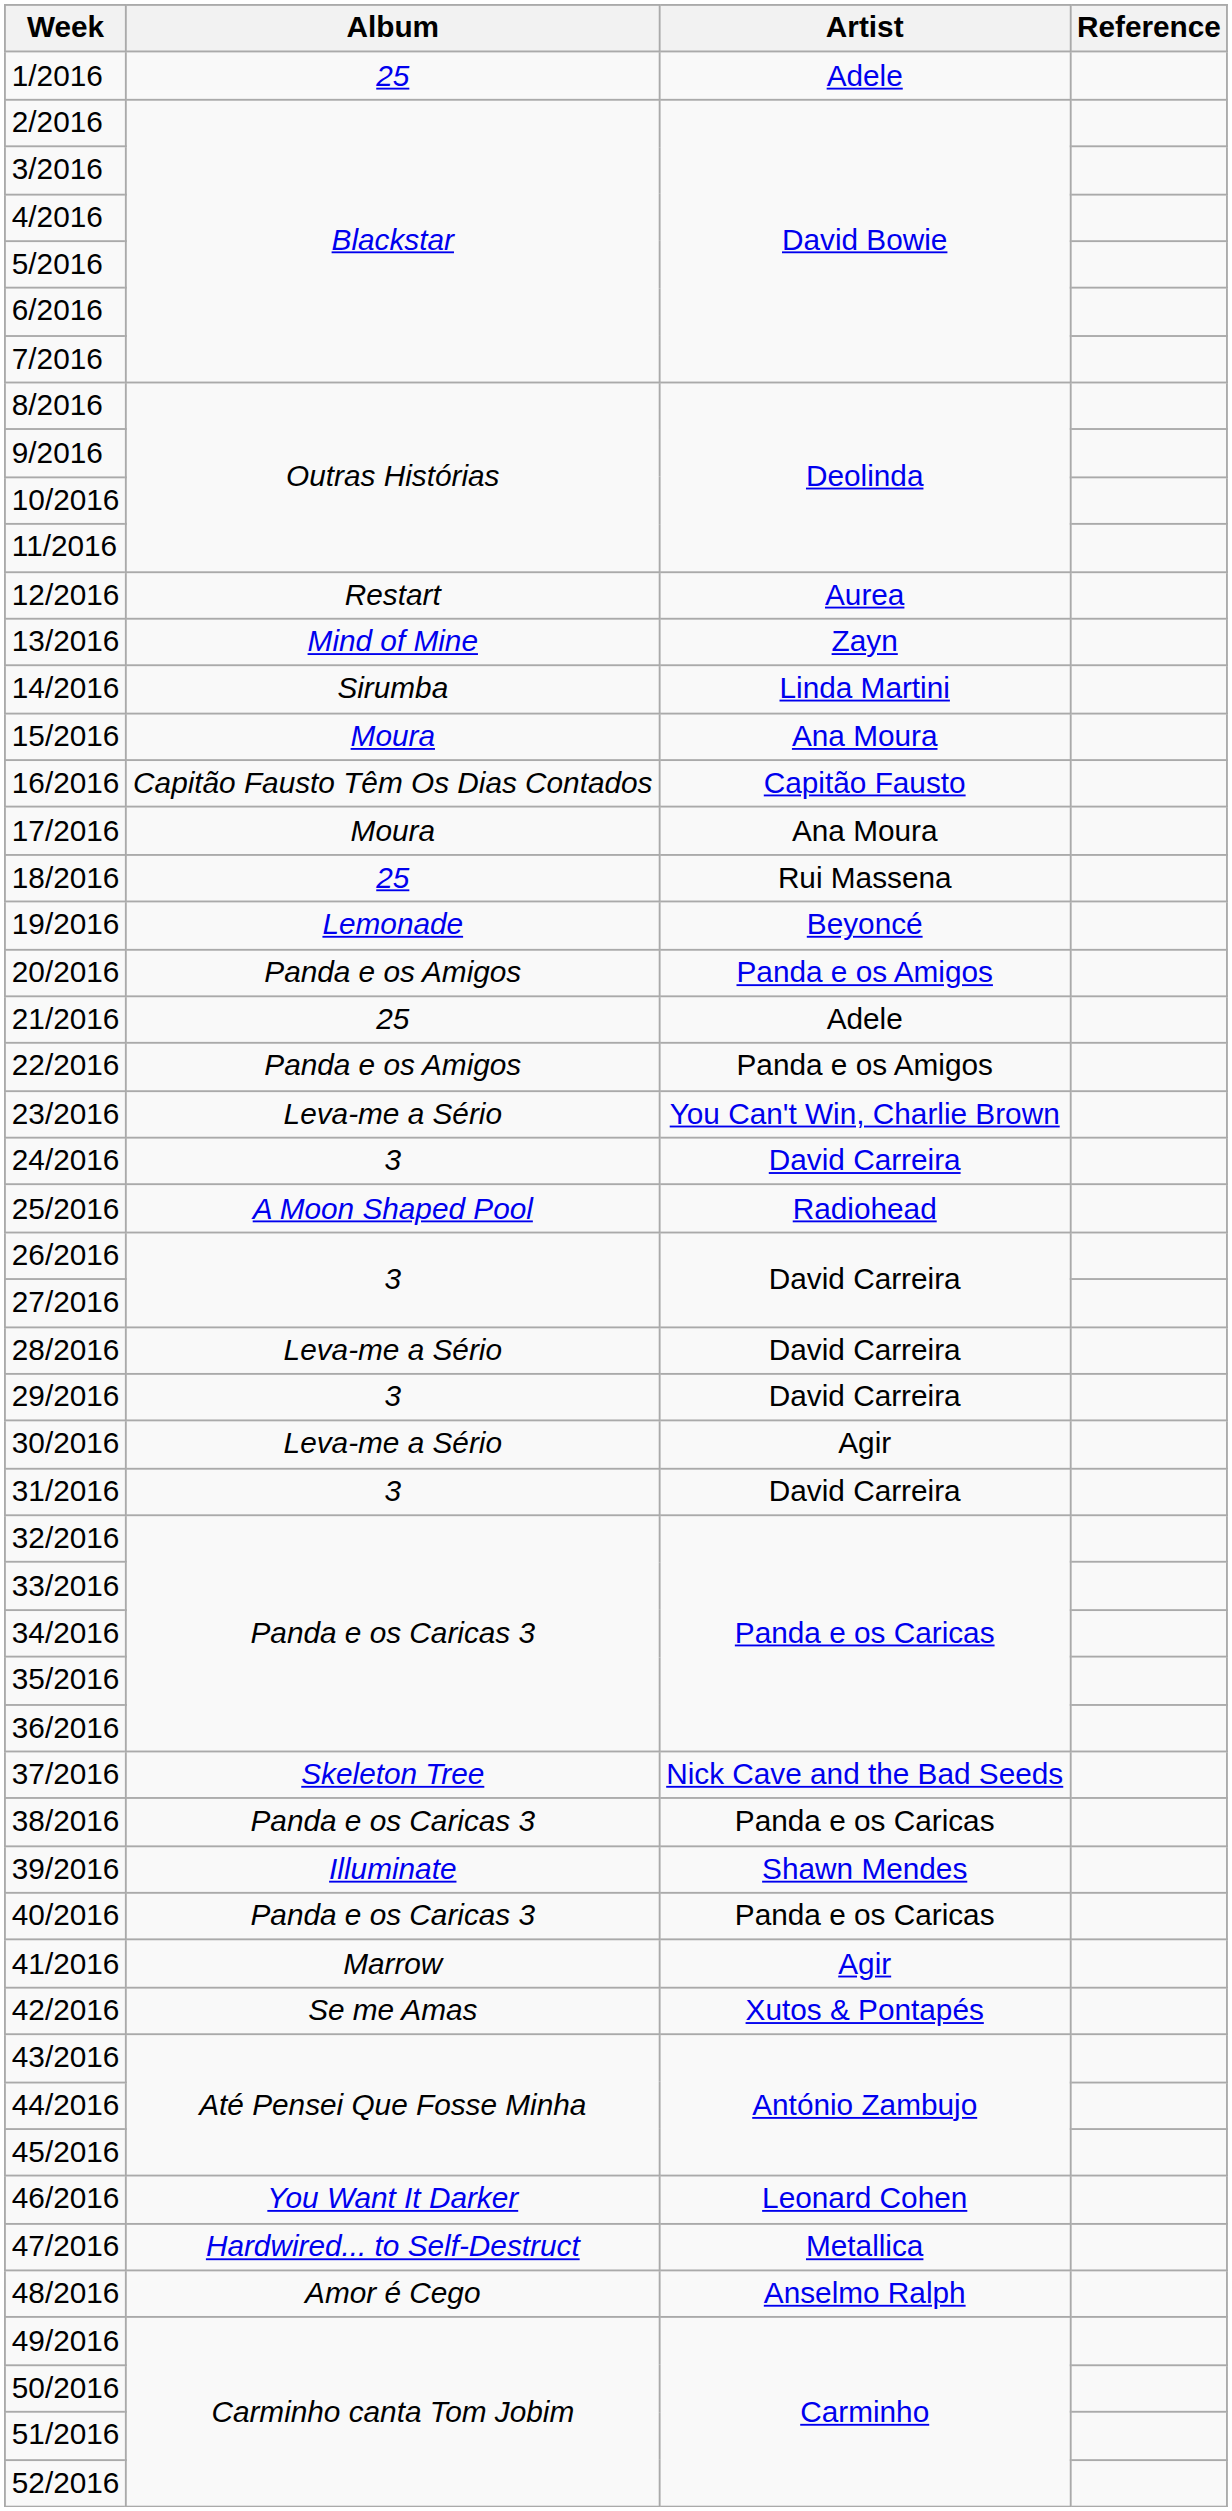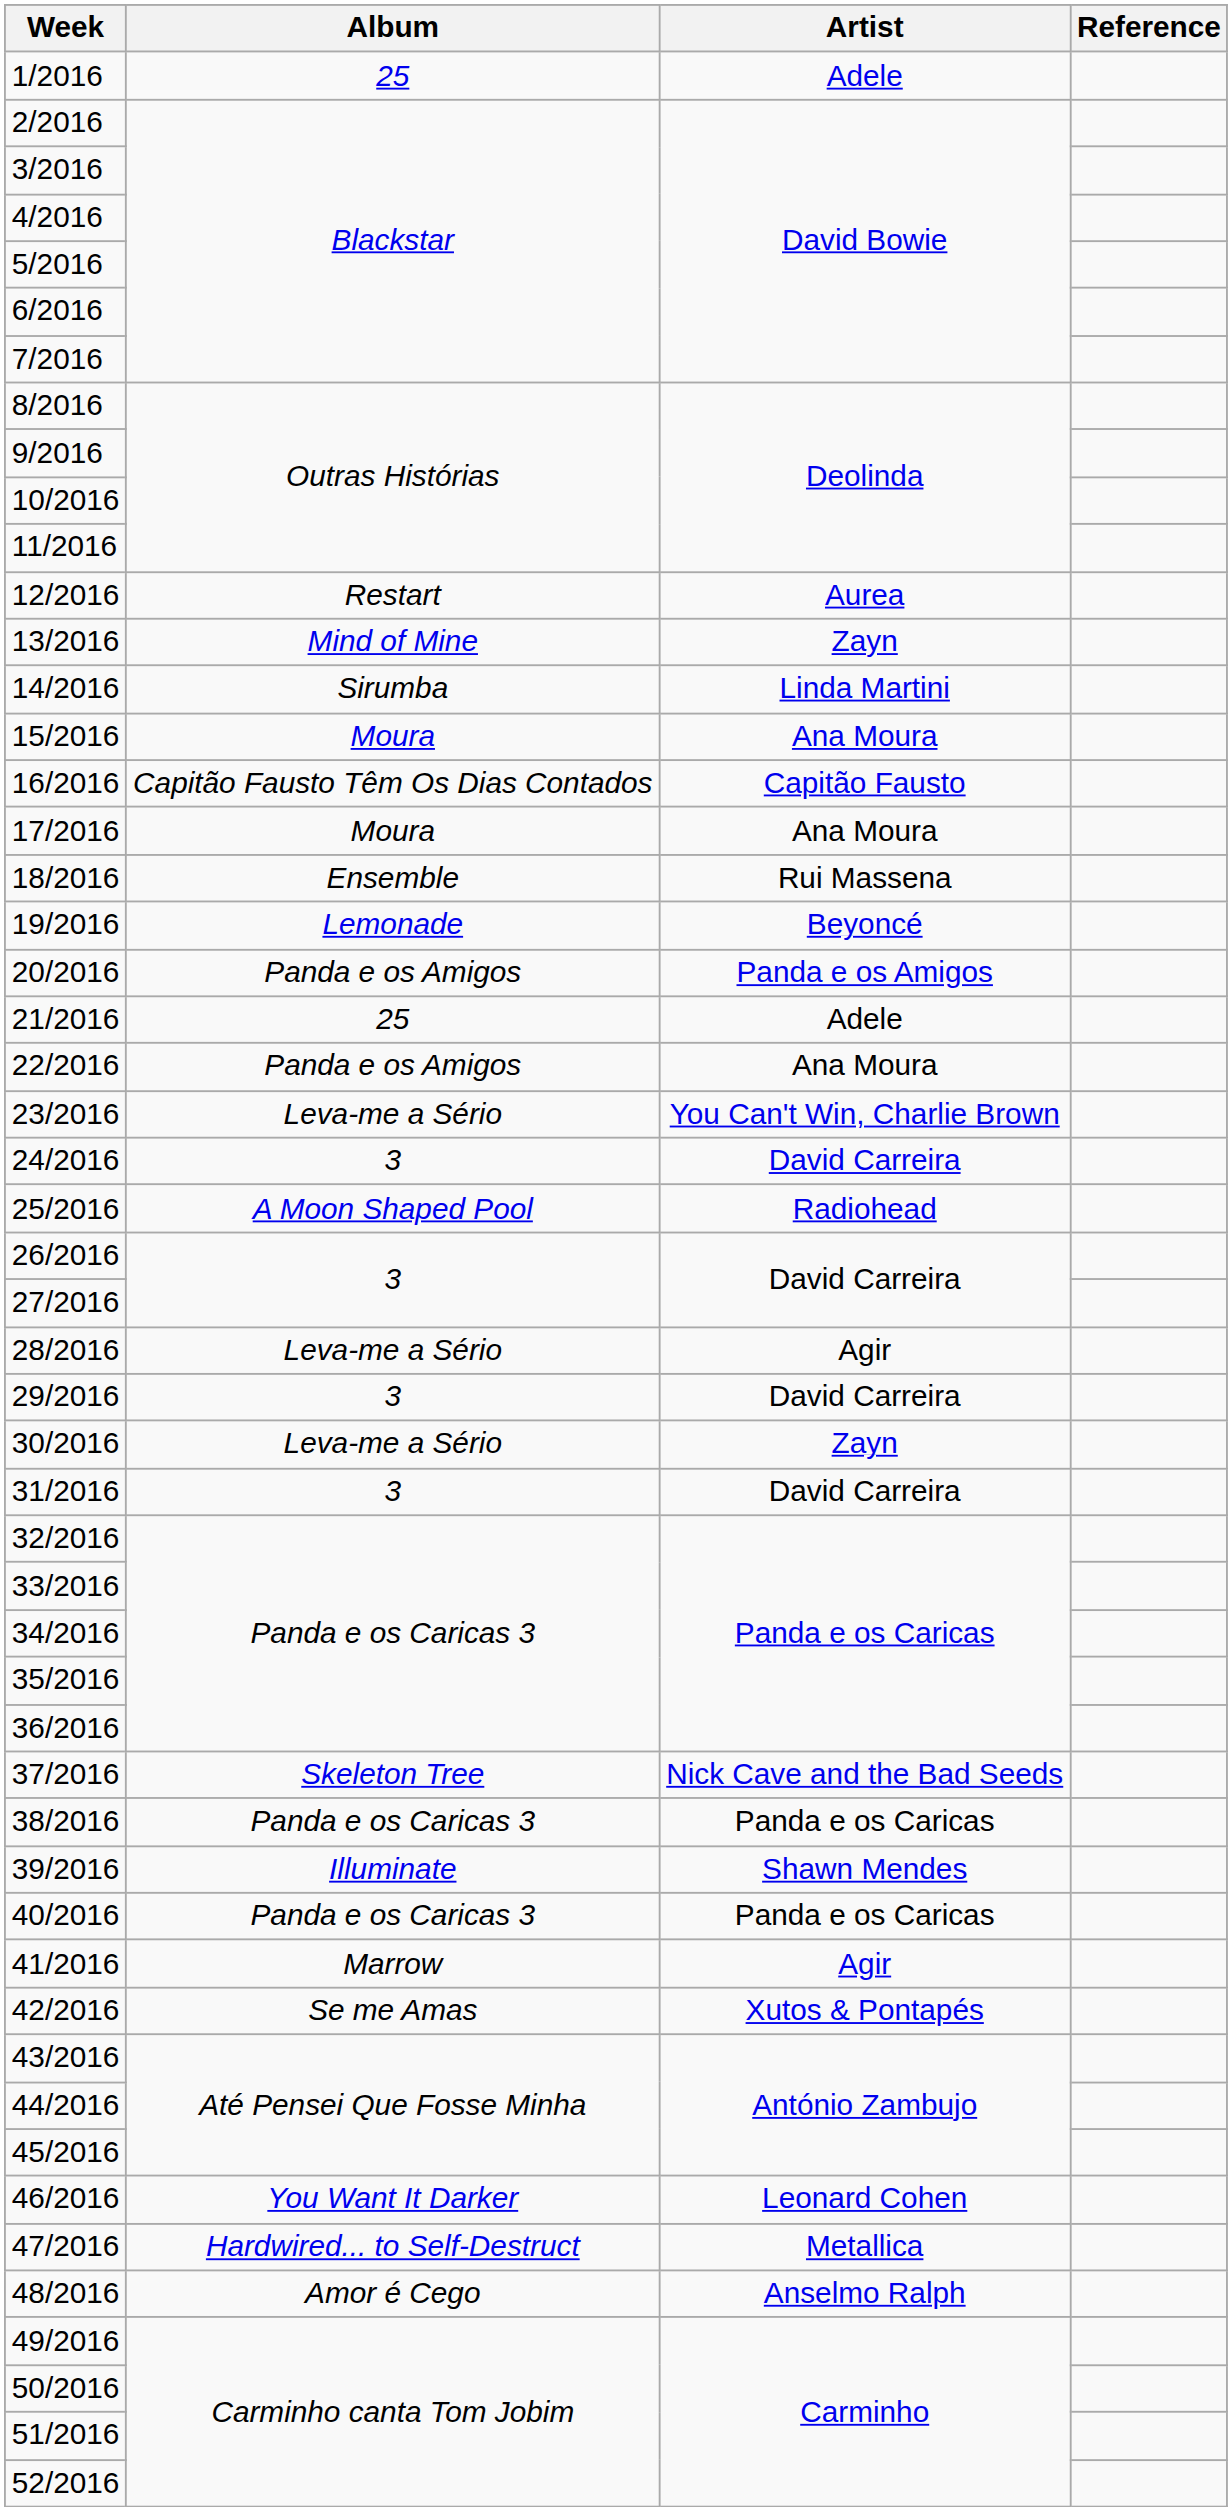18/2016 | Album: 25 -> Ensemble
22/2016 | Artist: Panda e os Amigos -> Ana Moura
28/2016 | Artist: David Carreira -> Agir
30/2016 | Artist: Agir -> Zayn
